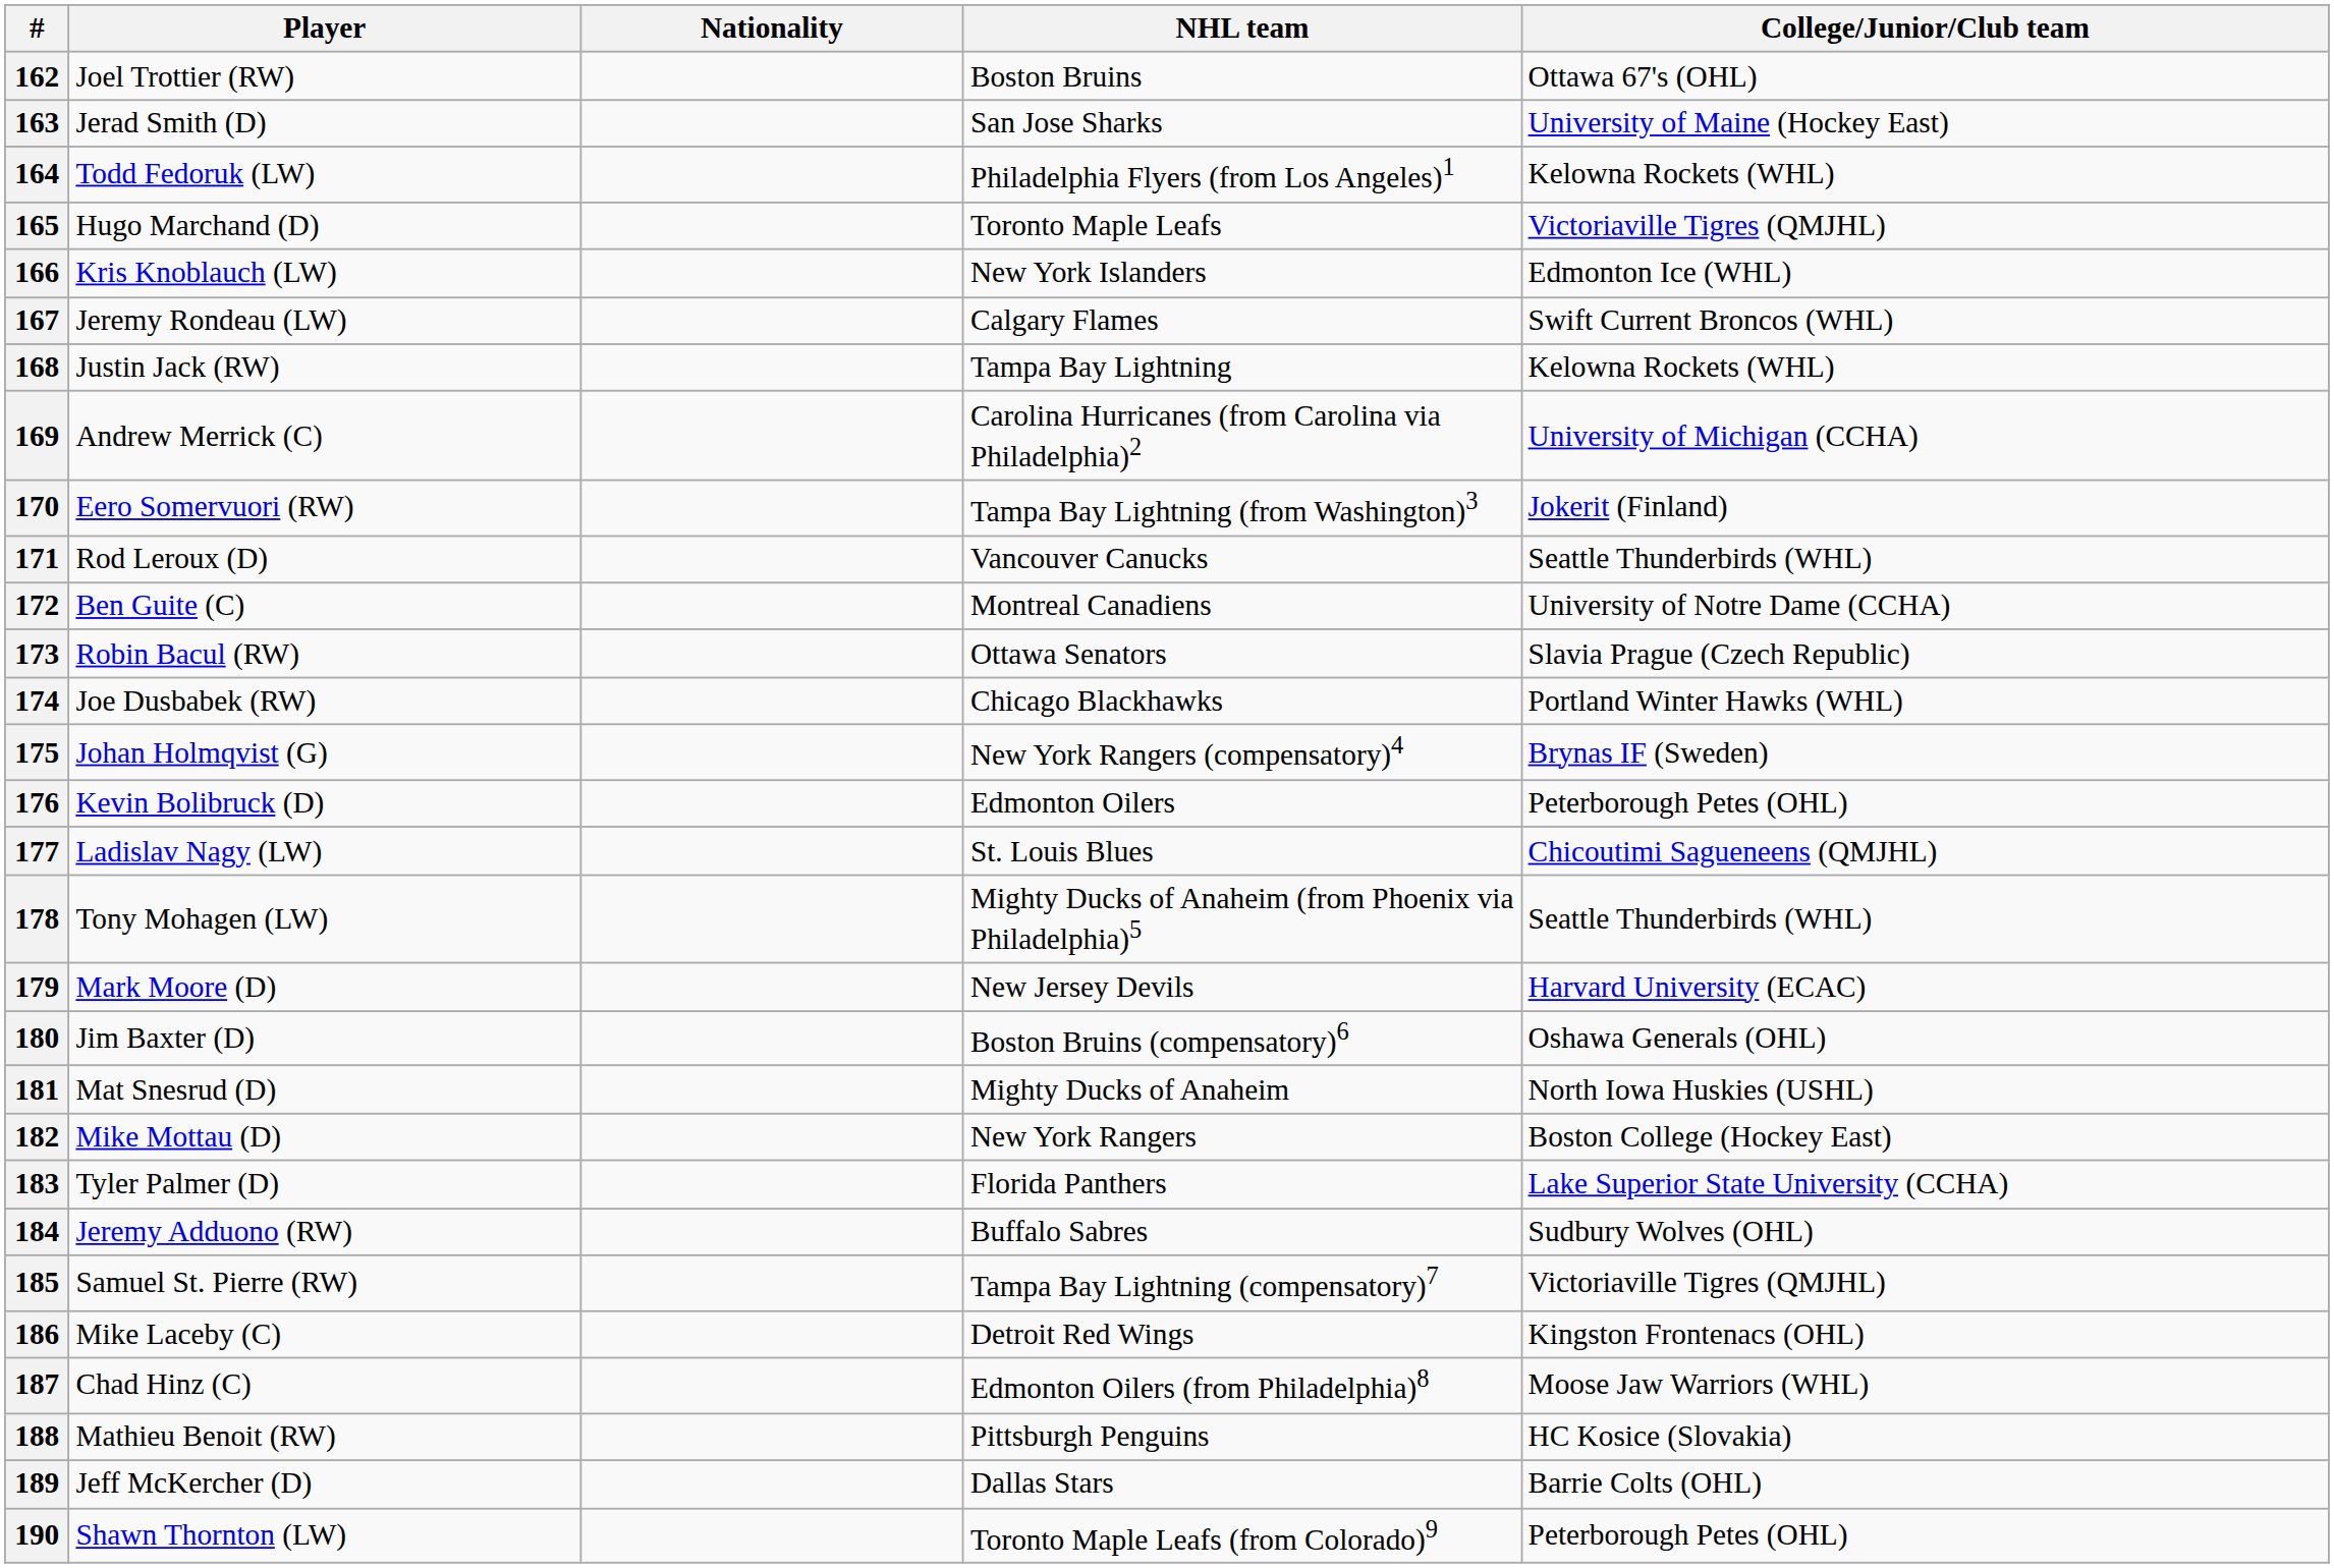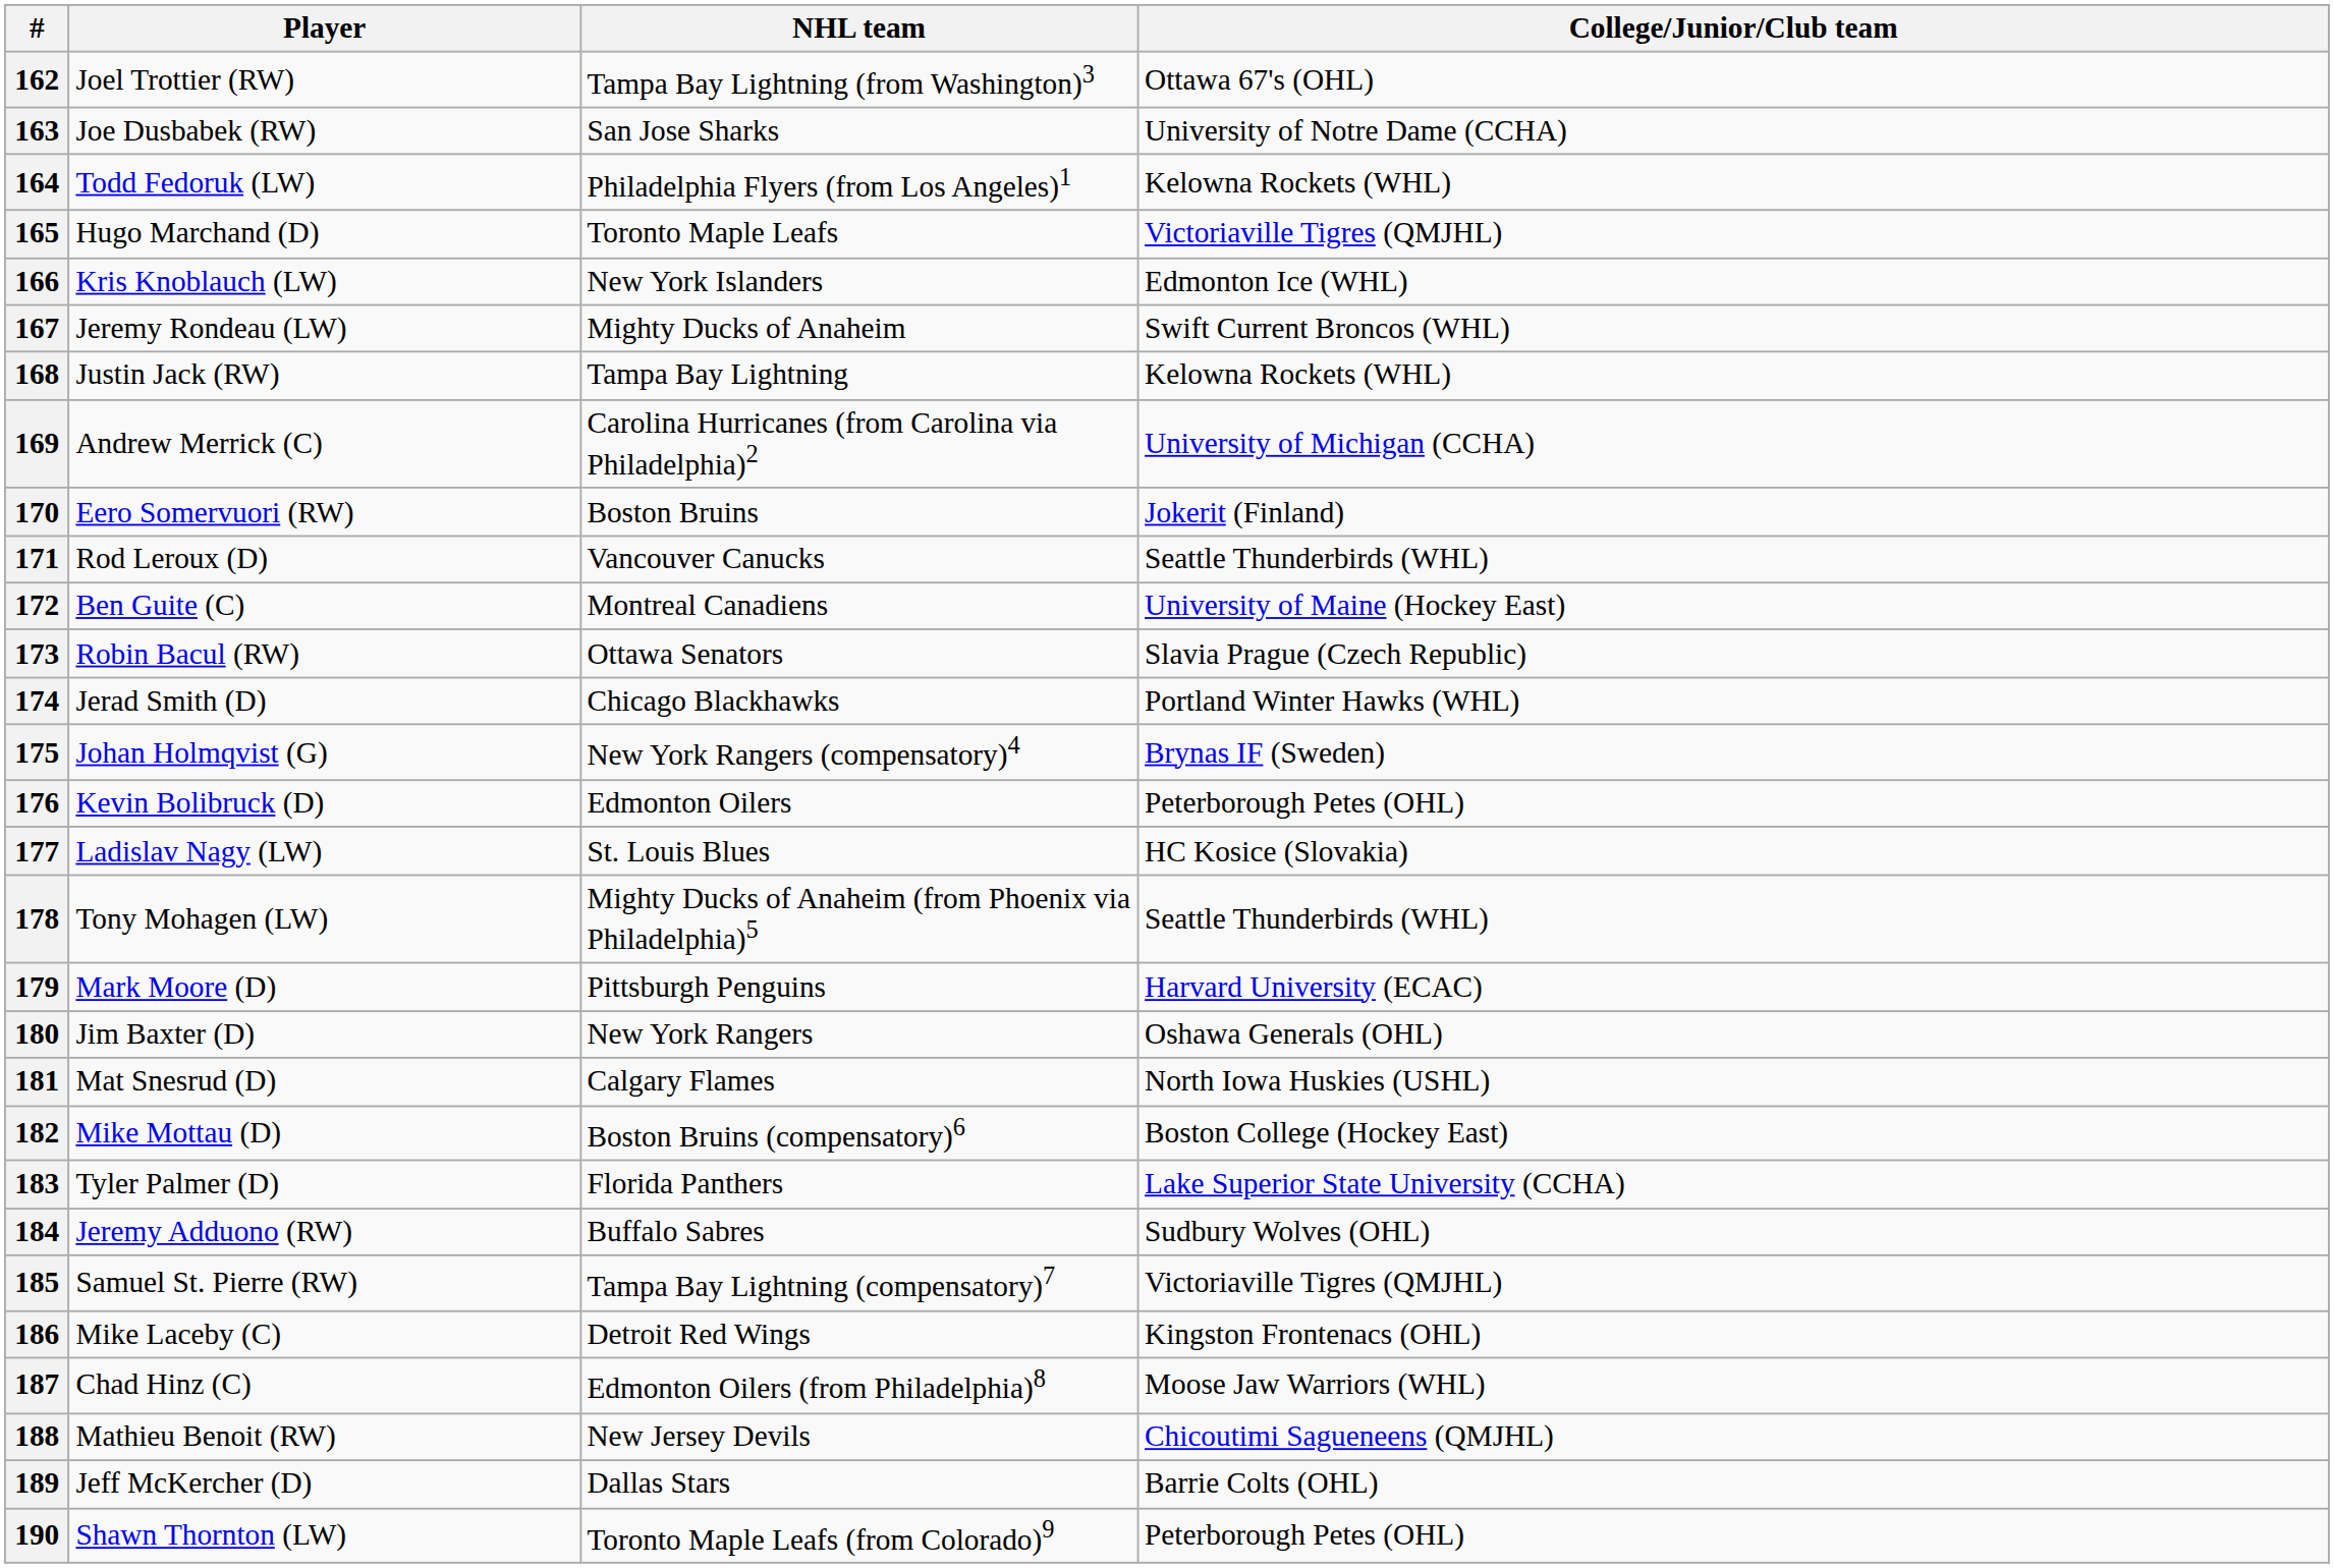- column: Nationality
162 | NHL team: Boston Bruins -> Tampa Bay Lightning (from Washington)3
163 | Player: Jerad Smith (D) -> Joe Dusbabek (RW)
163 | College/Junior/Club team: University of Maine (Hockey East) -> University of Notre Dame (CCHA)
167 | NHL team: Calgary Flames -> Mighty Ducks of Anaheim
170 | NHL team: Tampa Bay Lightning (from Washington)3 -> Boston Bruins
172 | College/Junior/Club team: University of Notre Dame (CCHA) -> University of Maine (Hockey East)
174 | Player: Joe Dusbabek (RW) -> Jerad Smith (D)
177 | College/Junior/Club team: Chicoutimi Sagueneens (QMJHL) -> HC Kosice (Slovakia)
179 | NHL team: New Jersey Devils -> Pittsburgh Penguins
180 | NHL team: Boston Bruins (compensatory)6 -> New York Rangers
181 | NHL team: Mighty Ducks of Anaheim -> Calgary Flames
182 | NHL team: New York Rangers -> Boston Bruins (compensatory)6
188 | NHL team: Pittsburgh Penguins -> New Jersey Devils
188 | College/Junior/Club team: HC Kosice (Slovakia) -> Chicoutimi Sagueneens (QMJHL)
